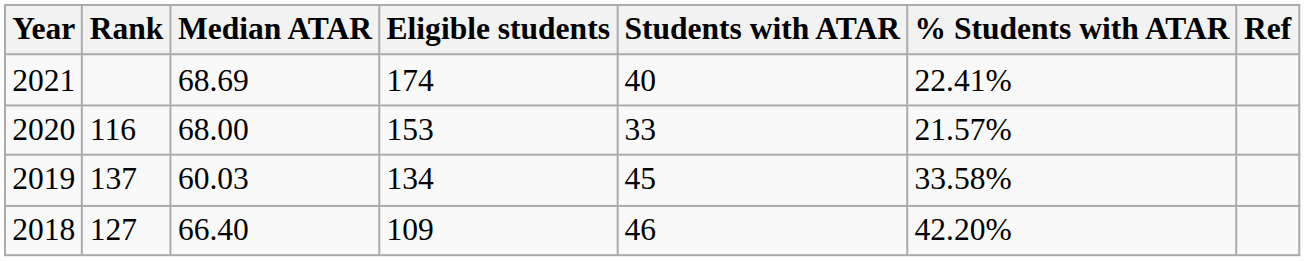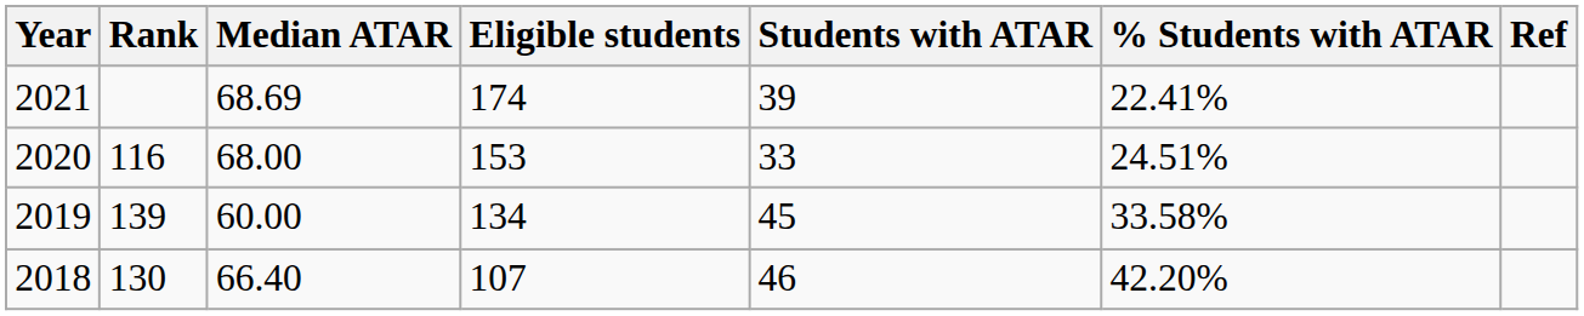2021 | Students with ATAR: 40 -> 39
2020 | % Students with ATAR: 21.57% -> 24.51%
2019 | Rank: 137 -> 139
2019 | Median ATAR: 60.03 -> 60.00
2018 | Rank: 127 -> 130
2018 | Eligible students: 109 -> 107
